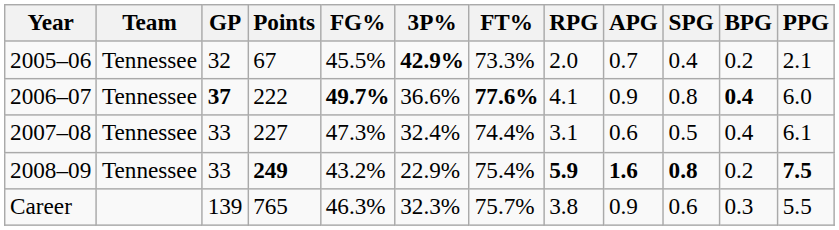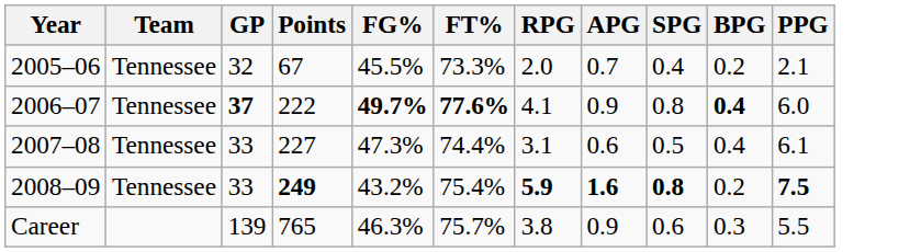- column: 3P% | 42.9% | 36.6% | 32.4% | 22.9% | 32.3%
